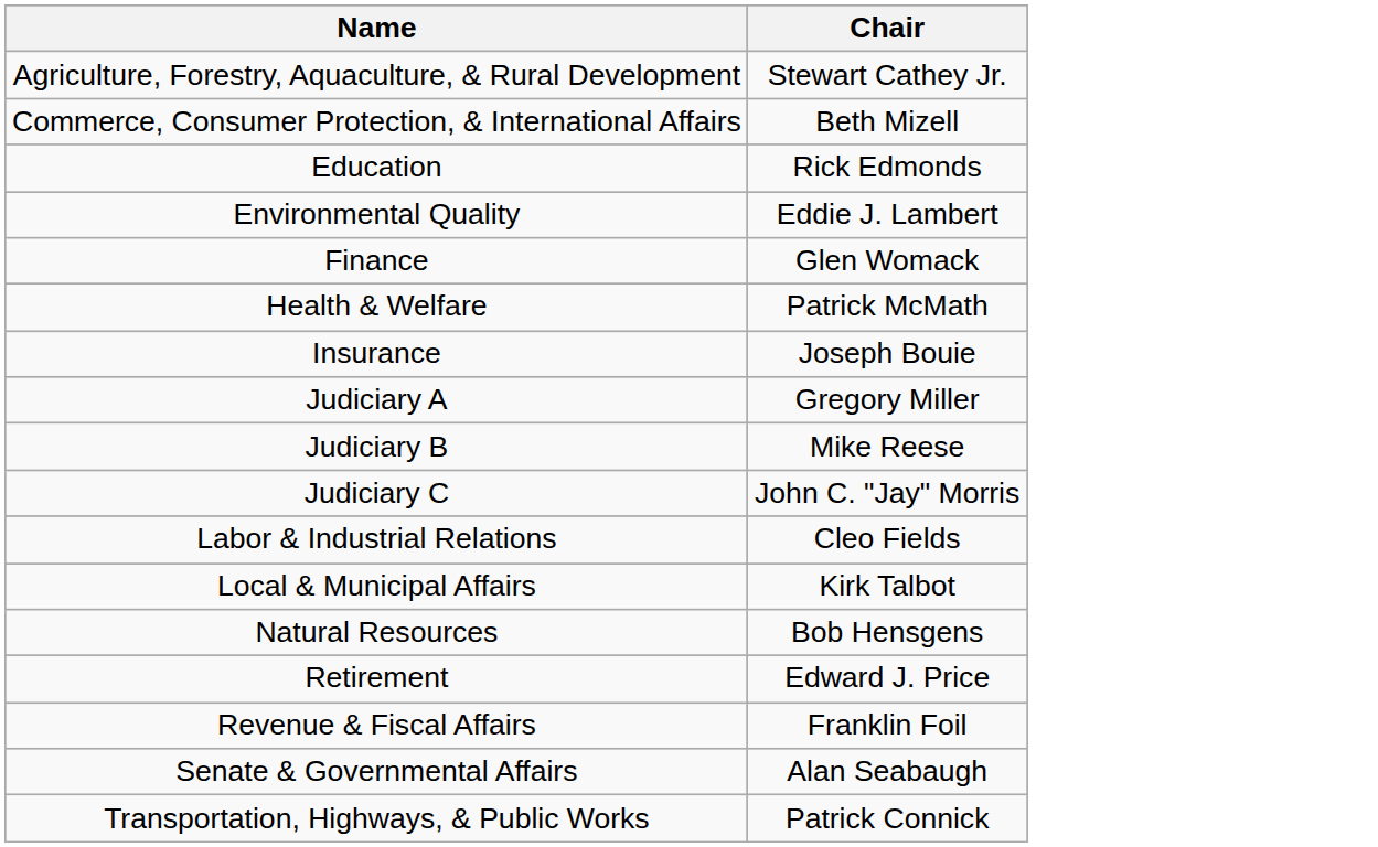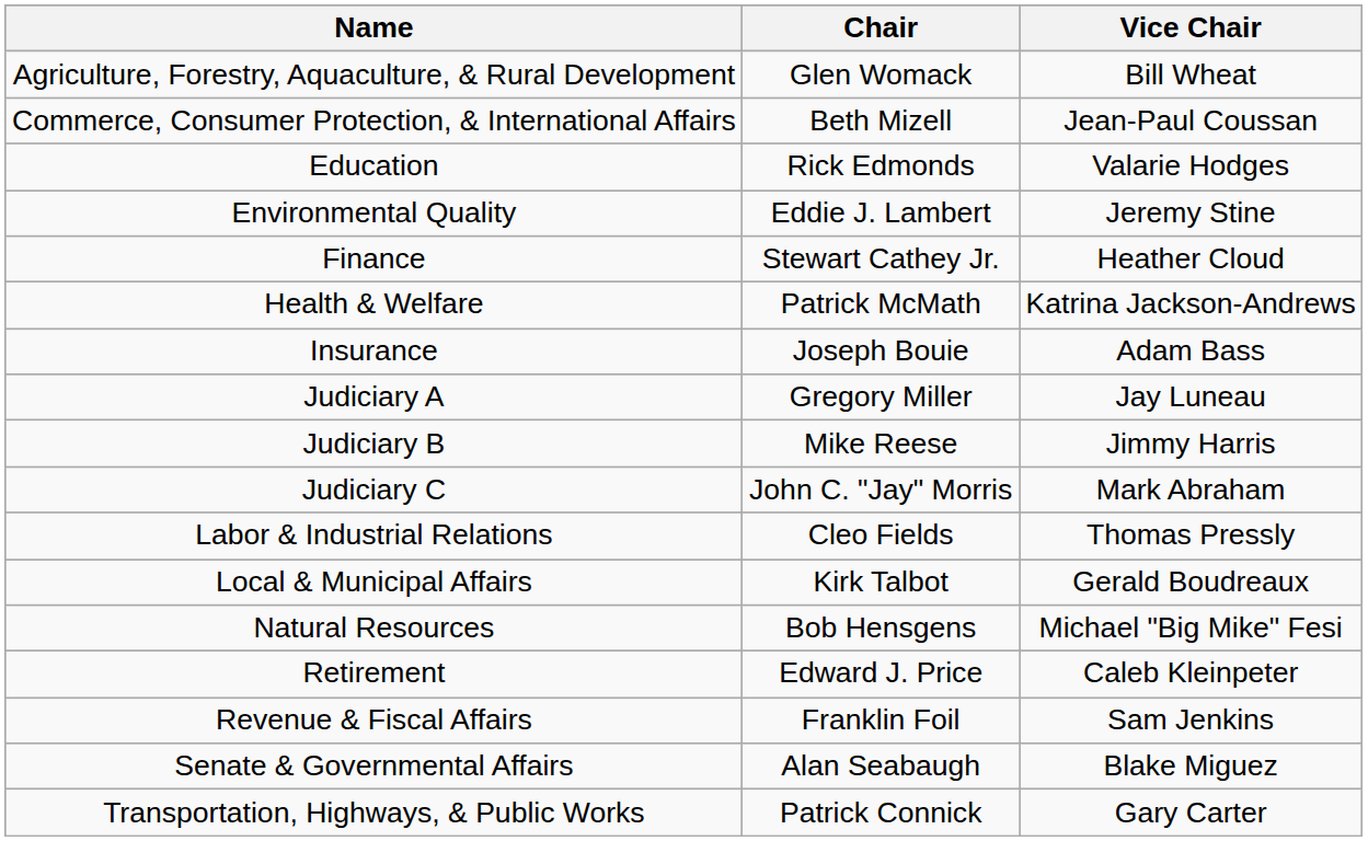+ column: Vice Chair | Bill Wheat | Jean-Paul Coussan | Valarie Hodges | Jeremy Stine | Heather Cloud | Katrina Jackson-Andrews | Adam Bass | Jay Luneau | Jimmy Harris | Mark Abraham | Thomas Pressly | Gerald Boudreaux | Michael "Big Mike" Fesi | Caleb Kleinpeter | Sam Jenkins | Blake Miguez | Gary Carter
Agriculture, Forestry, Aquaculture, & Rural Development | Chair: Stewart Cathey Jr. -> Glen Womack
Finance | Chair: Glen Womack -> Stewart Cathey Jr.
